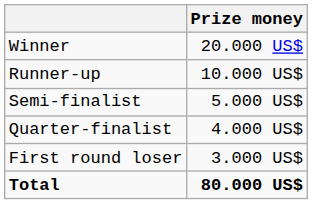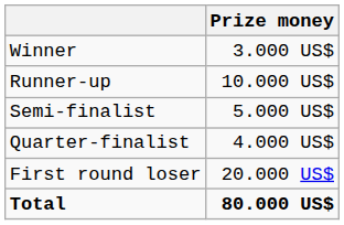Winner | Prize money: 20.000 US$ -> 3.000 US$
First round loser | Prize money: 3.000 US$ -> 20.000 US$
